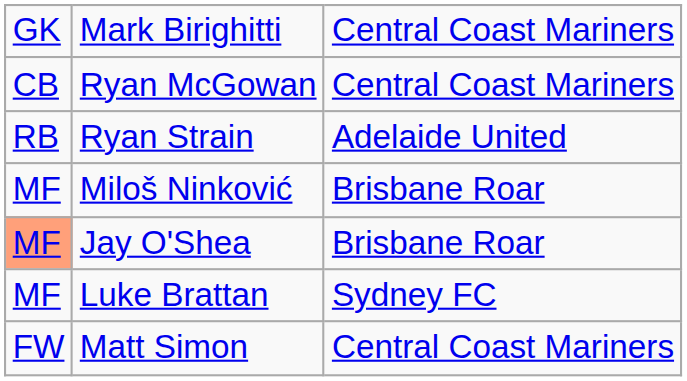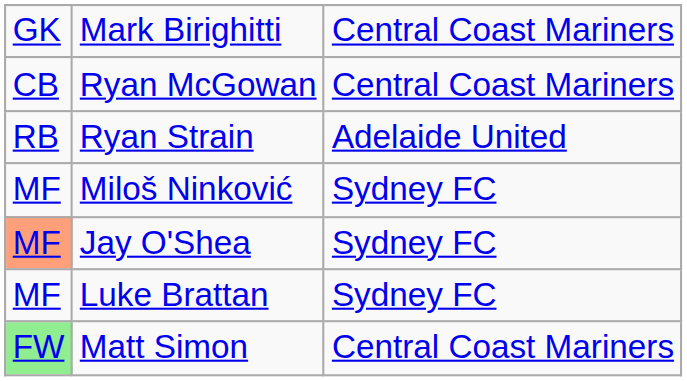Miloš Ninković | column 3: Brisbane Roar -> Sydney FC
Jay O'Shea | column 3: Brisbane Roar -> Sydney FC
Matt Simon | column 1: no background -> lightgreen background
